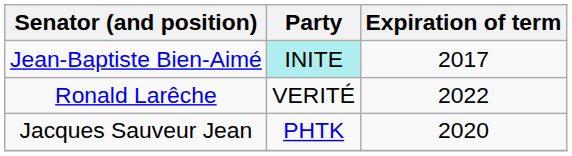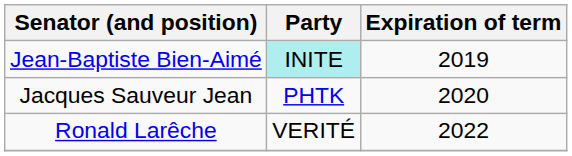Jean-Baptiste Bien-Aimé | Expiration of term: 2017 -> 2019
rows swapped: Jacques Sauveur Jean <-> Ronald Larêche
